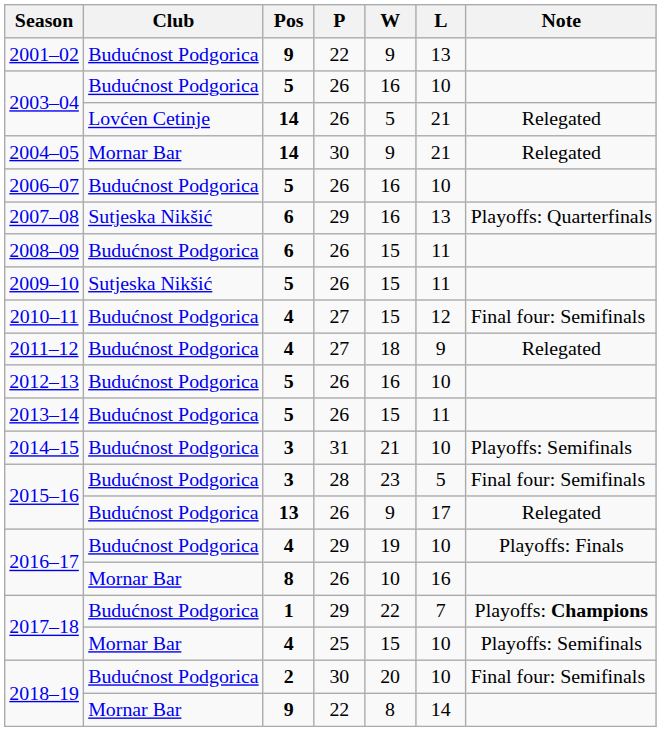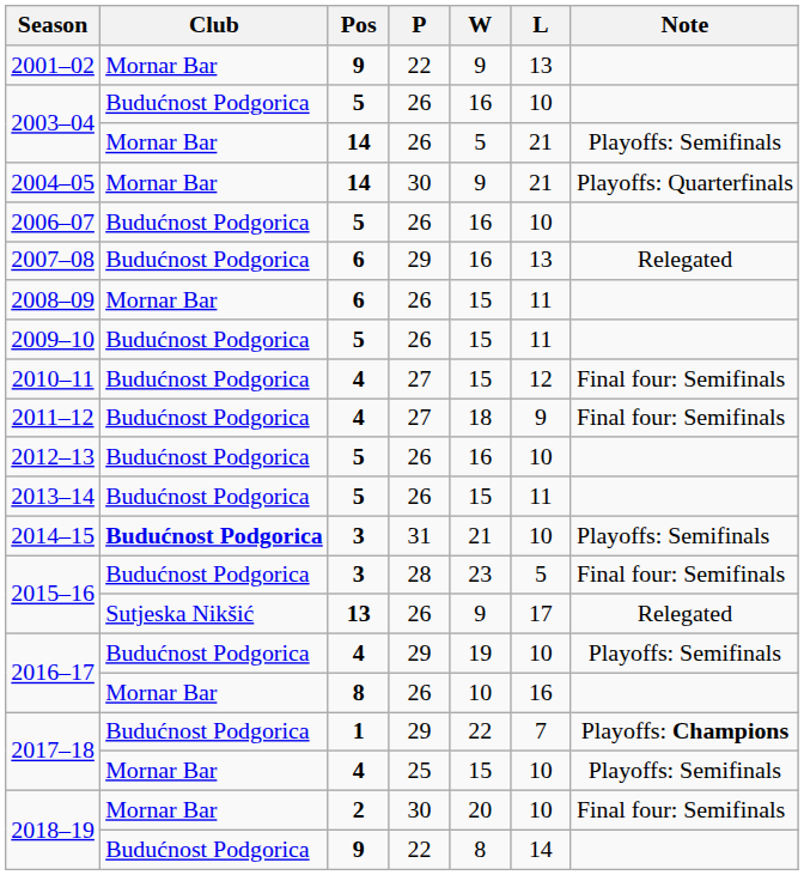2001–02 | Club: Budućnost Podgorica -> Mornar Bar
2003–04 / 14 | Club: Lovćen Cetinje -> Mornar Bar
2003–04 / 14 | Note: Relegated -> Playoffs: Semifinals
2004–05 | Note: Relegated -> Playoffs: Quarterfinals
2007–08 | Club: Sutjeska Nikšić -> Budućnost Podgorica
2007–08 | Note: Playoffs: Quarterfinals -> Relegated
2008–09 | Club: Budućnost Podgorica -> Mornar Bar
2009–10 | Club: Sutjeska Nikšić -> Budućnost Podgorica
2011–12 | Note: Relegated -> Final four: Semifinals
2014–15 | Club: normal -> bold
2015–16 / 13 | Club: Budućnost Podgorica -> Sutjeska Nikšić
2016–17 / 4 | Note: Playoffs: Finals -> Playoffs: Semifinals
2018–19 / 2 | Club: Budućnost Podgorica -> Mornar Bar
2018–19 / 9 | Club: Mornar Bar -> Budućnost Podgorica
